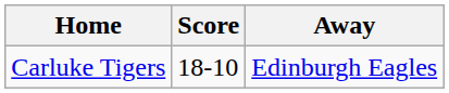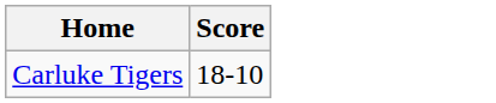- column: Away | Edinburgh Eagles
